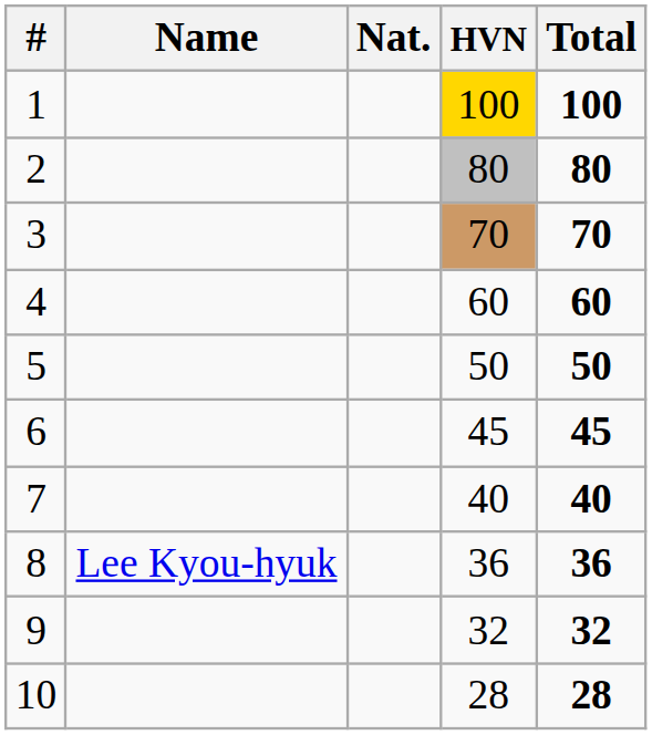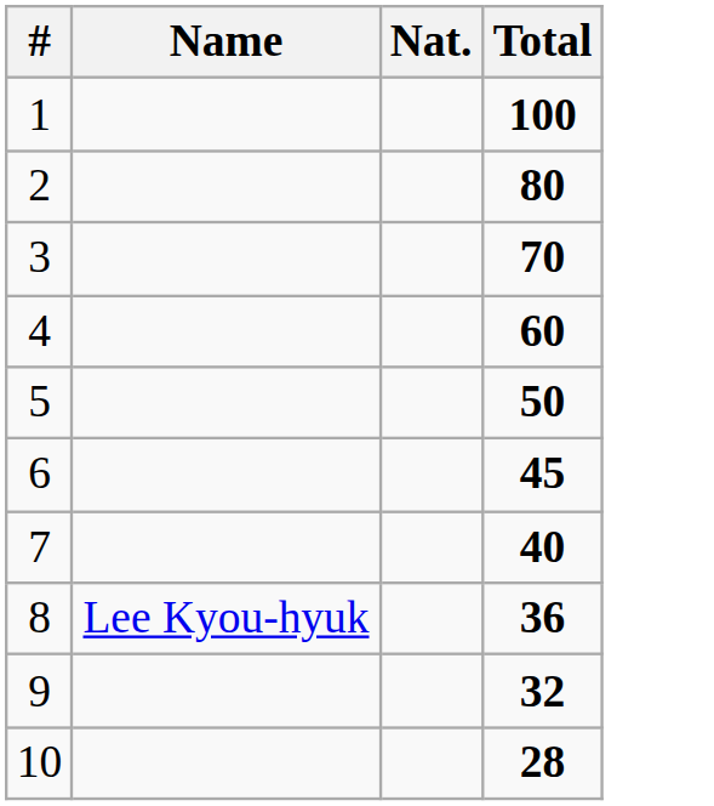- column: HVN | 100 | 80 | 70 | 60 | 50 | 45 | 40 | 36 | 32 | 28
